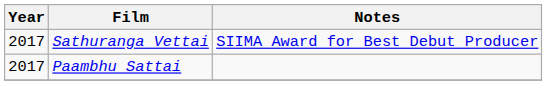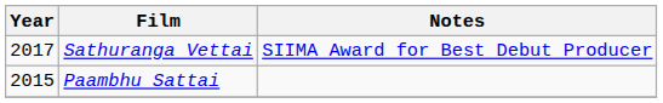Paambhu Sattai | Year: 2017 -> 2015
